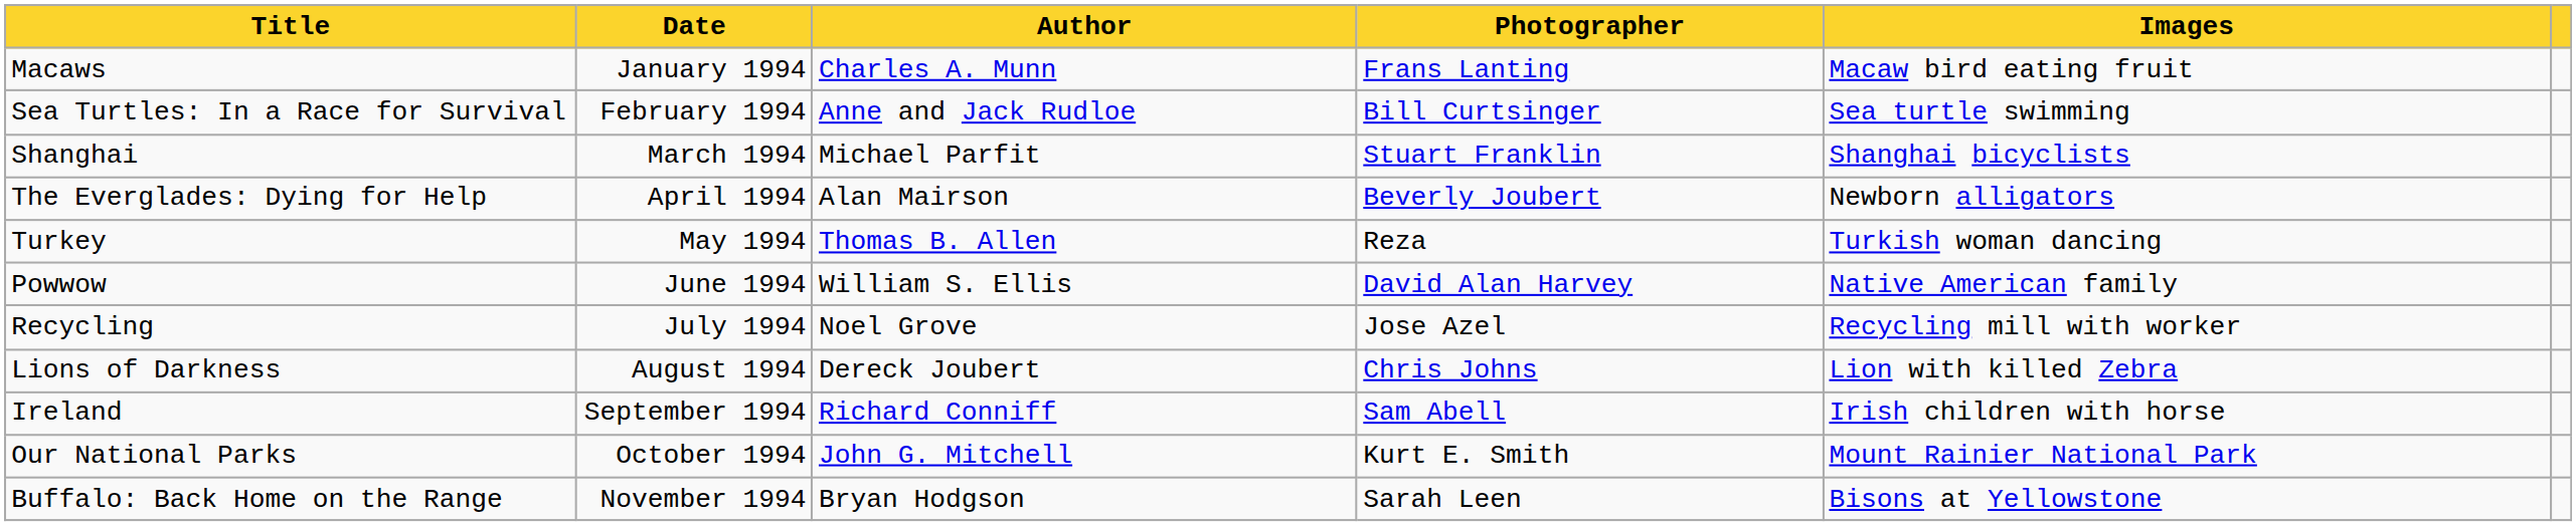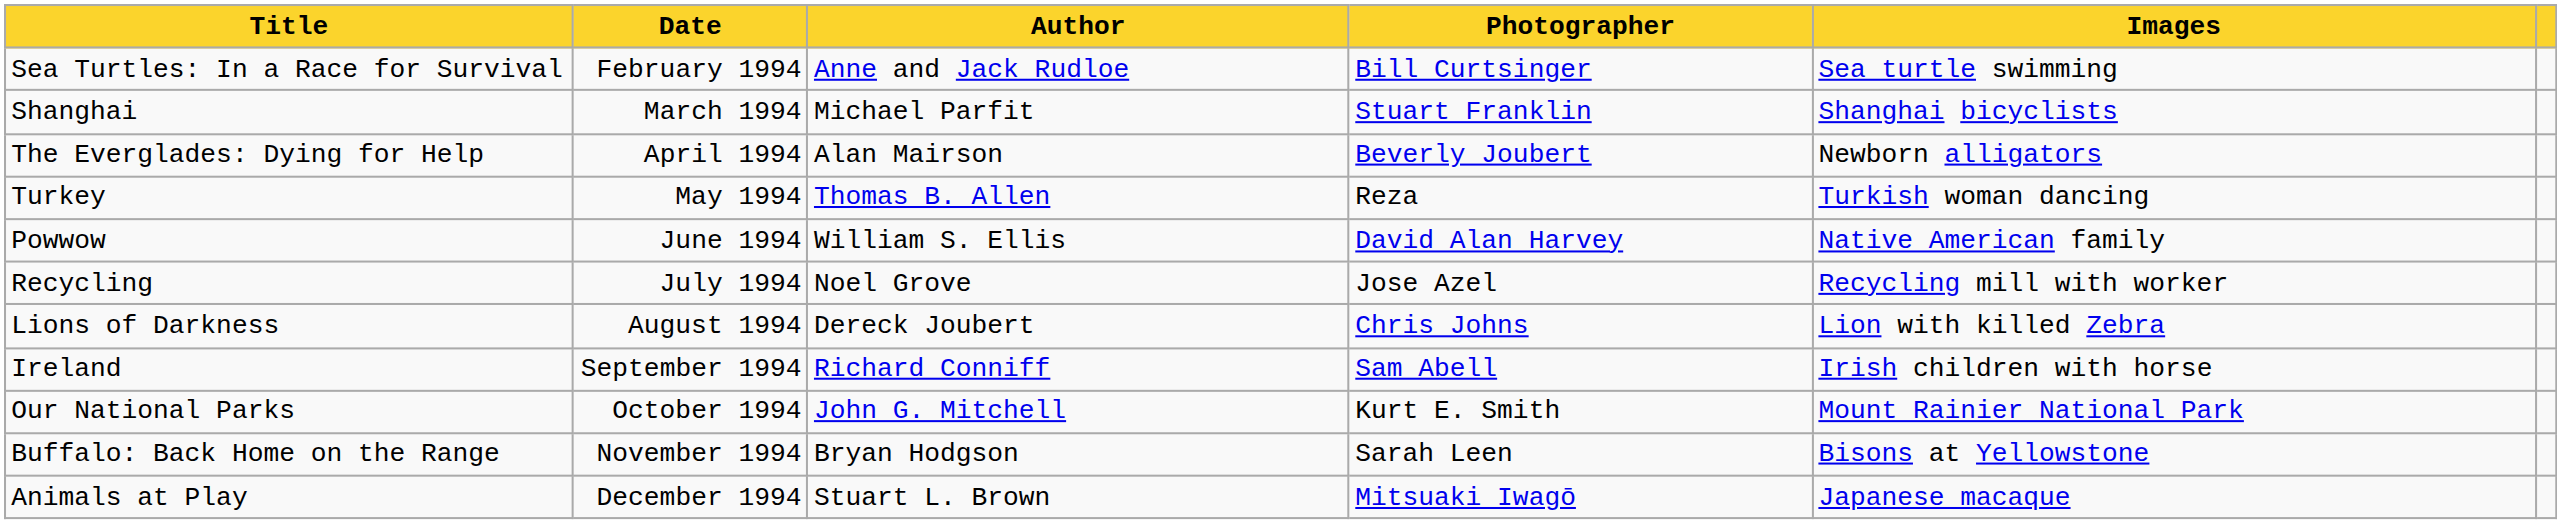- row: Macaws | January 1994 | Charles A. Munn | Frans Lanting | Macaw bird eating fruit
+ row: Animals at Play | December 1994 | Stuart L. Brown | Mitsuaki Iwagō | Japanese macaque
